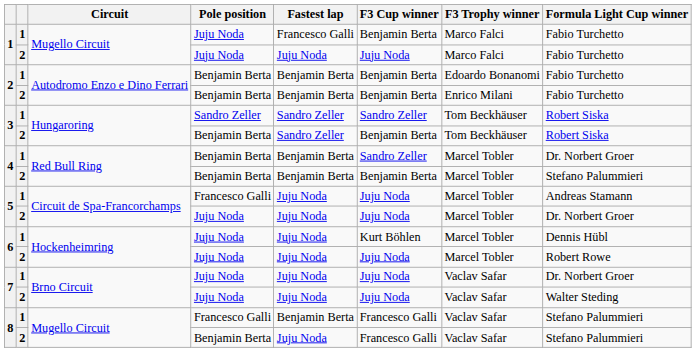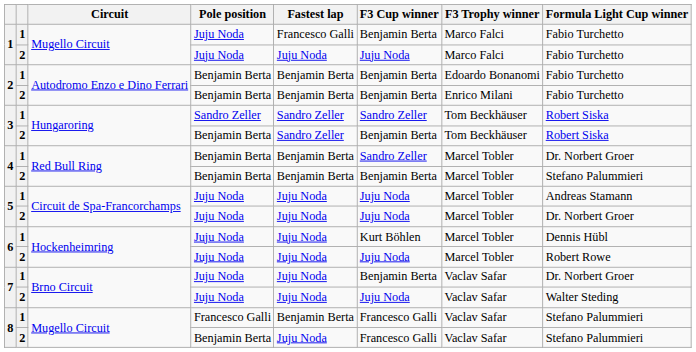5 / 1 | Pole position: Francesco Galli -> Juju Noda
7 / 1 | F3 Cup winner: Juju Noda -> Benjamin Berta
